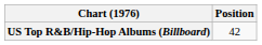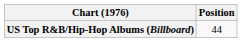US Top R&B/Hip-Hop Albums (Billboard) | Position: 42 -> 44
